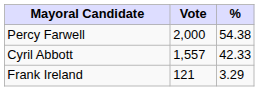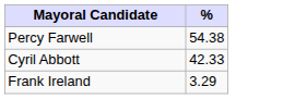- column: Vote | 2,000 | 1,557 | 121
